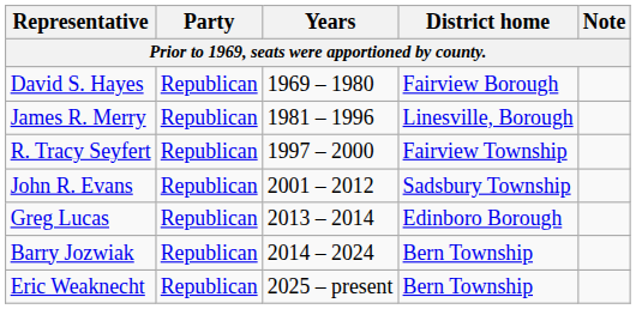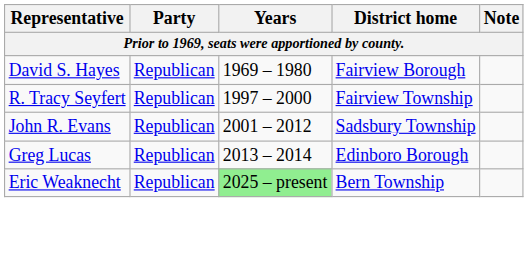- row: James R. Merry | Republican | 1981 – 1996 | Linesville, Borough
- row: Barry Jozwiak | Republican | 2014 – 2024 | Bern Township
Eric Weaknecht | Years: no background -> lightgreen background
